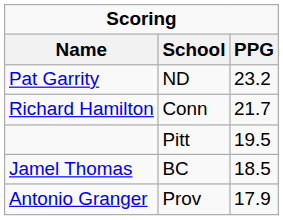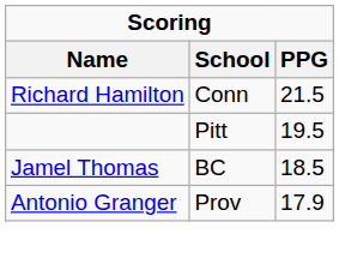- row: Pat Garrity | ND | 23.2
Richard Hamilton | PPG: 21.7 -> 21.5
